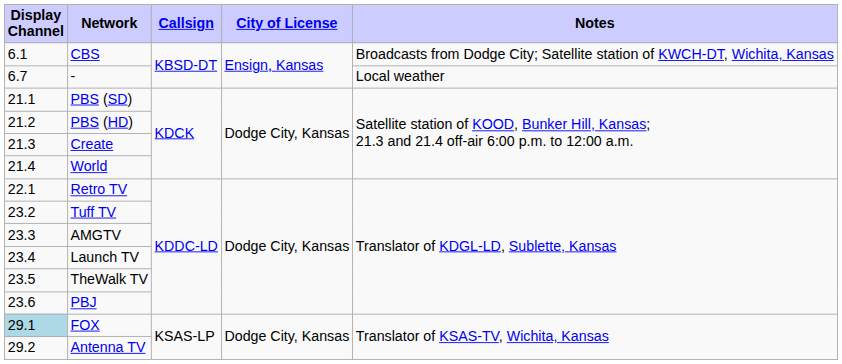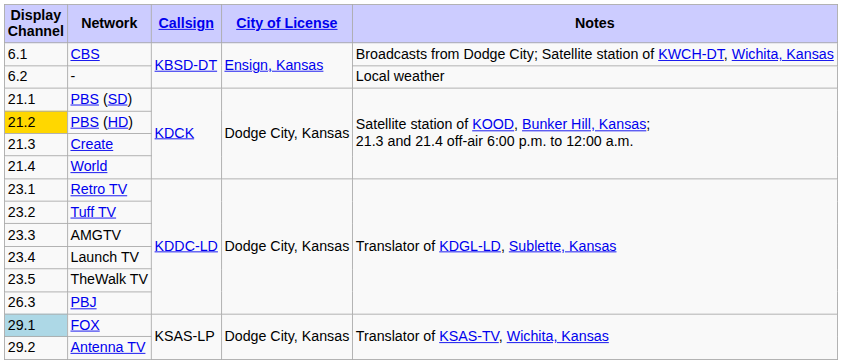- | Display Channel: 6.7 -> 6.2
PBS (HD) | Display Channel: no background -> gold background
Retro TV | Display Channel: 22.1 -> 23.1
PBJ | Display Channel: 23.6 -> 26.3
